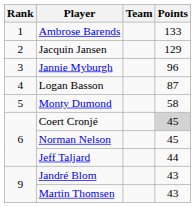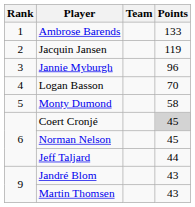Jacquin Jansen | Points: 129 -> 119
Logan Basson | Points: 87 -> 70
